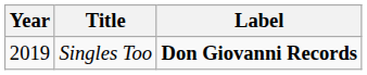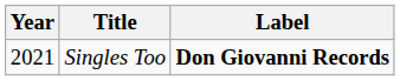Singles Too | Year: 2019 -> 2021
